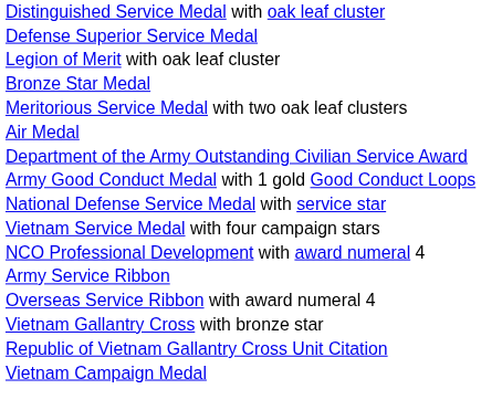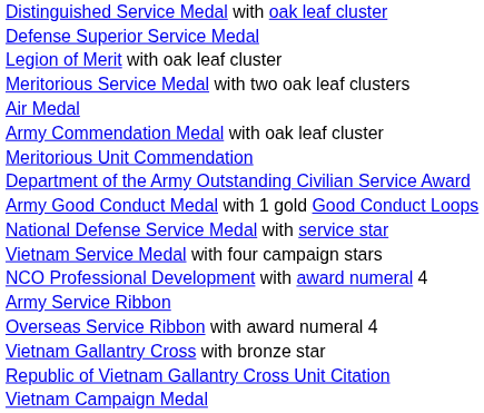- row: Bronze Star Medal
+ row: Army Commendation Medal with oak leaf cluster
+ row: Meritorious Unit Commendation
